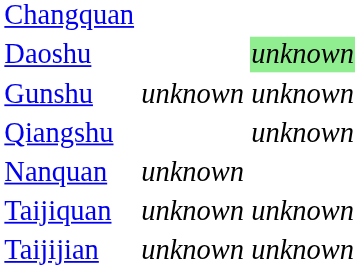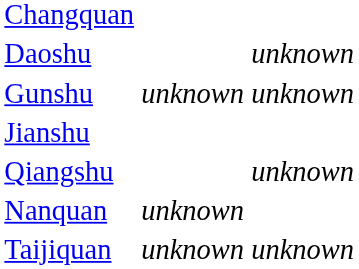Daoshu | column 3: lightgreen background -> no background
+ row: Jianshu
- row: Taijijian | unknown | unknown
